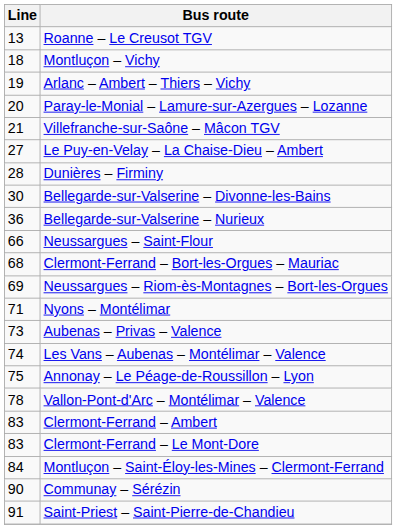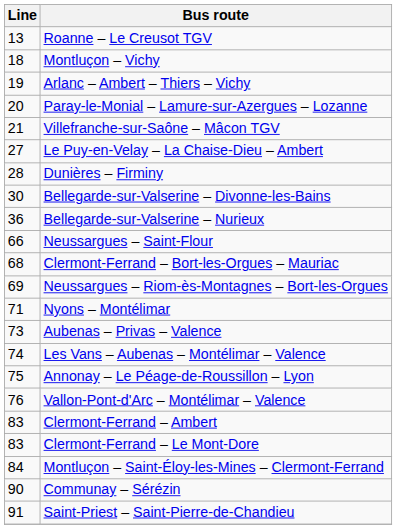Vallon-Pont-d'Arc – Montélimar – Valence | Line: 78 -> 76
